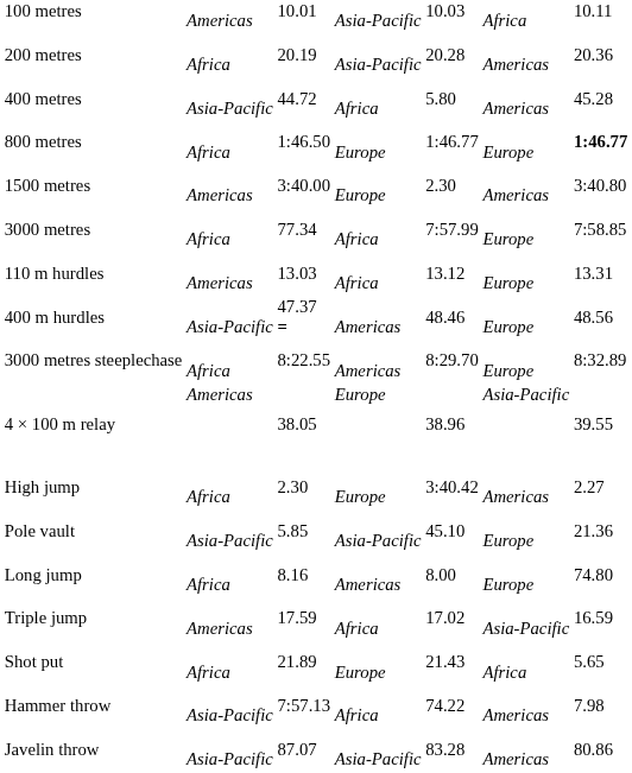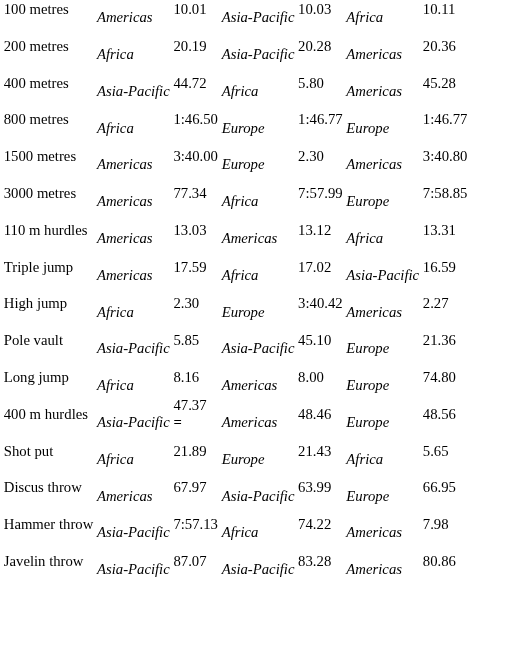800 metres | column 7: bold -> normal
3000 metres | column 2: Africa -> Americas
110 m hurdles | column 4: Africa -> Americas
110 m hurdles | column 6: Europe -> Africa
rows swapped: 400 m hurdles <-> Triple jump
- row: 3000 metres steeplechase | Africa | 8:22.55 | Americas | 8:29.70 | Europe | 8:32.89
- row: 4 × 100 m relay | Americas | 38.05 | Europe | 38.96 | Asia-Pacific | 39.55
+ row: Discus throw | Americas | 67.97 | Asia-Pacific | 63.99 | Europe | 66.95
